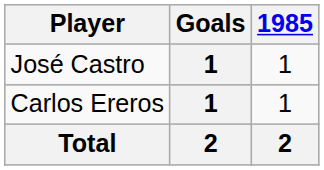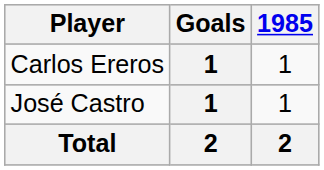rows swapped: José Castro <-> Carlos Ereros
